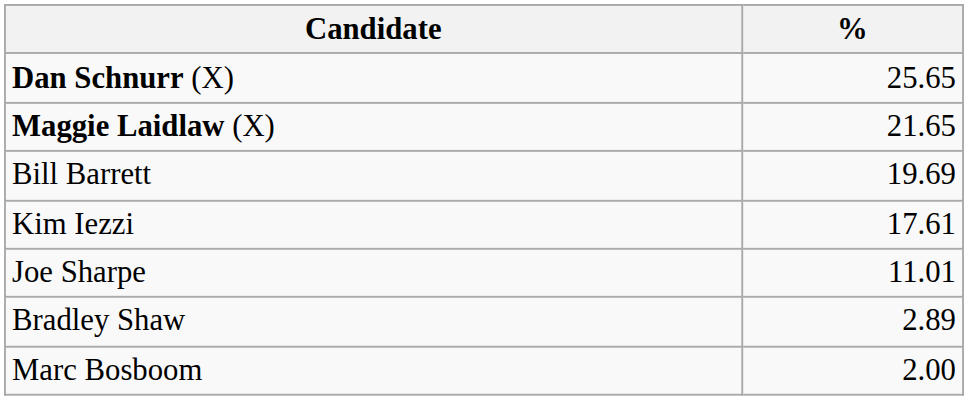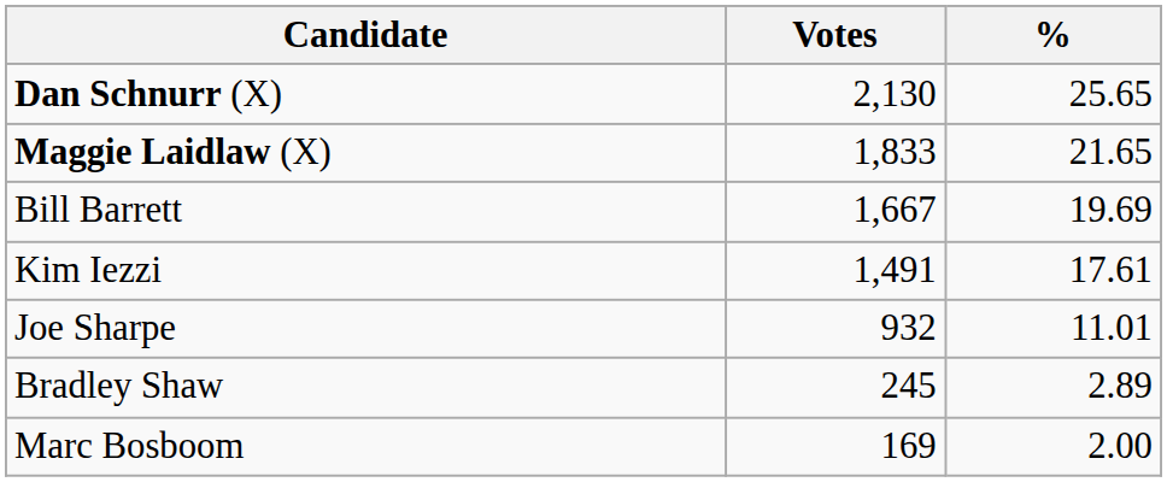+ column: Votes | 2,130 | 1,833 | 1,667 | 1,491 | 932 | 245 | 169
